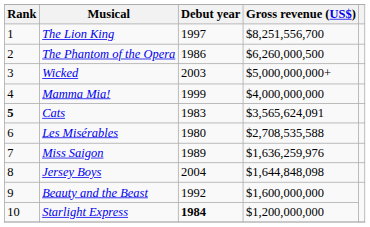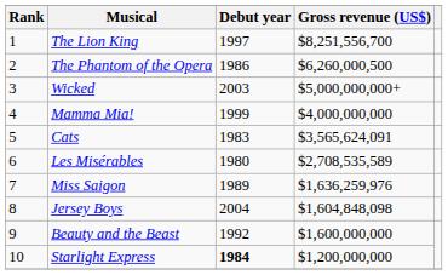Cats | Rank: bold -> normal
Les Misérables | Gross revenue (US$): $2,708,535,588 -> $2,708,535,589
Jersey Boys | Gross revenue (US$): $1,644,848,098 -> $1,604,848,098
